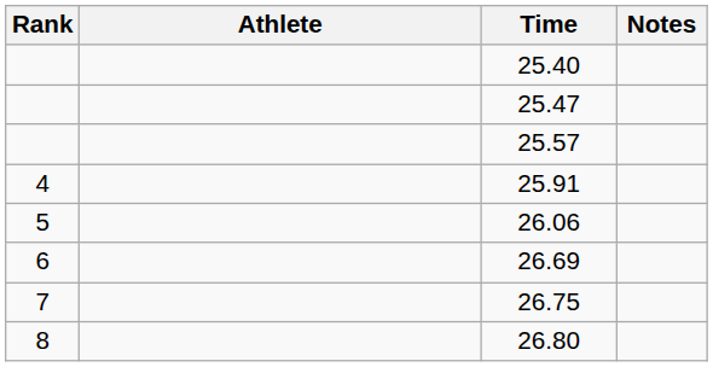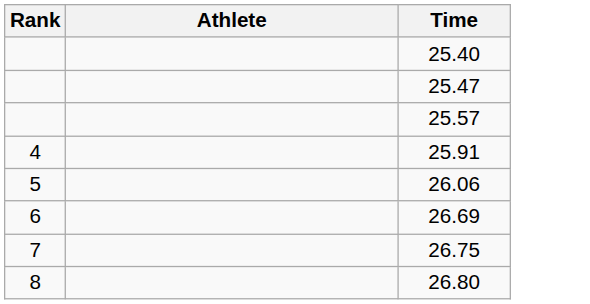- column: Notes
